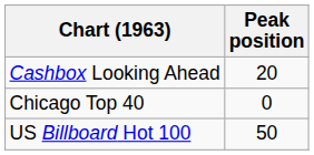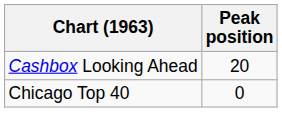- row: US Billboard Hot 100 | 50
